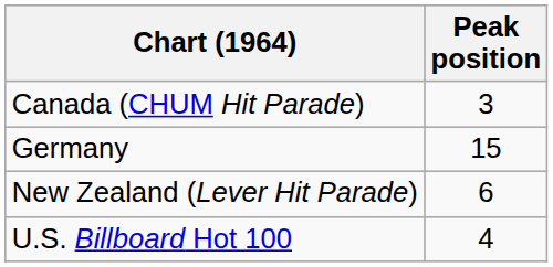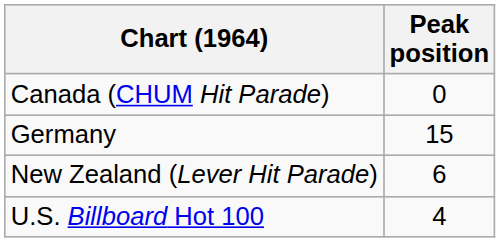Canada (CHUM Hit Parade) | Peak position: 3 -> 0
